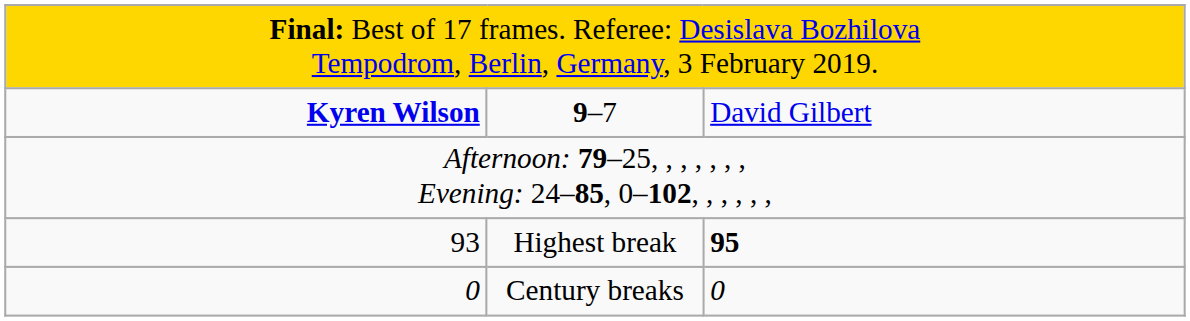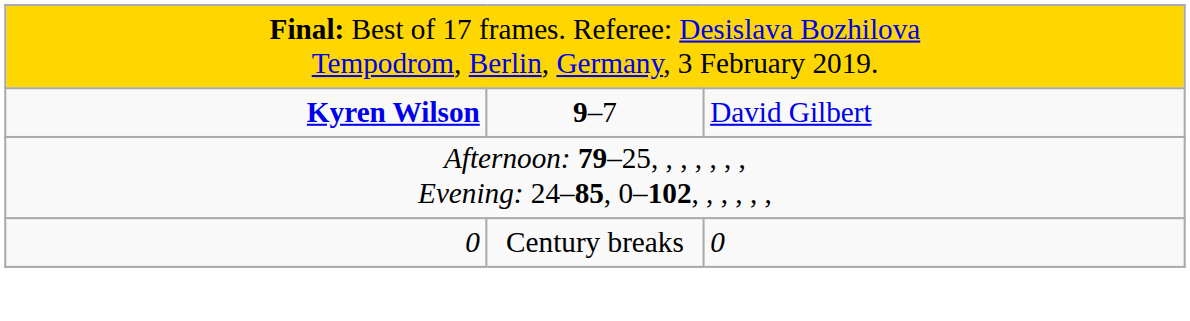- row: 93 | Highest break | 95
